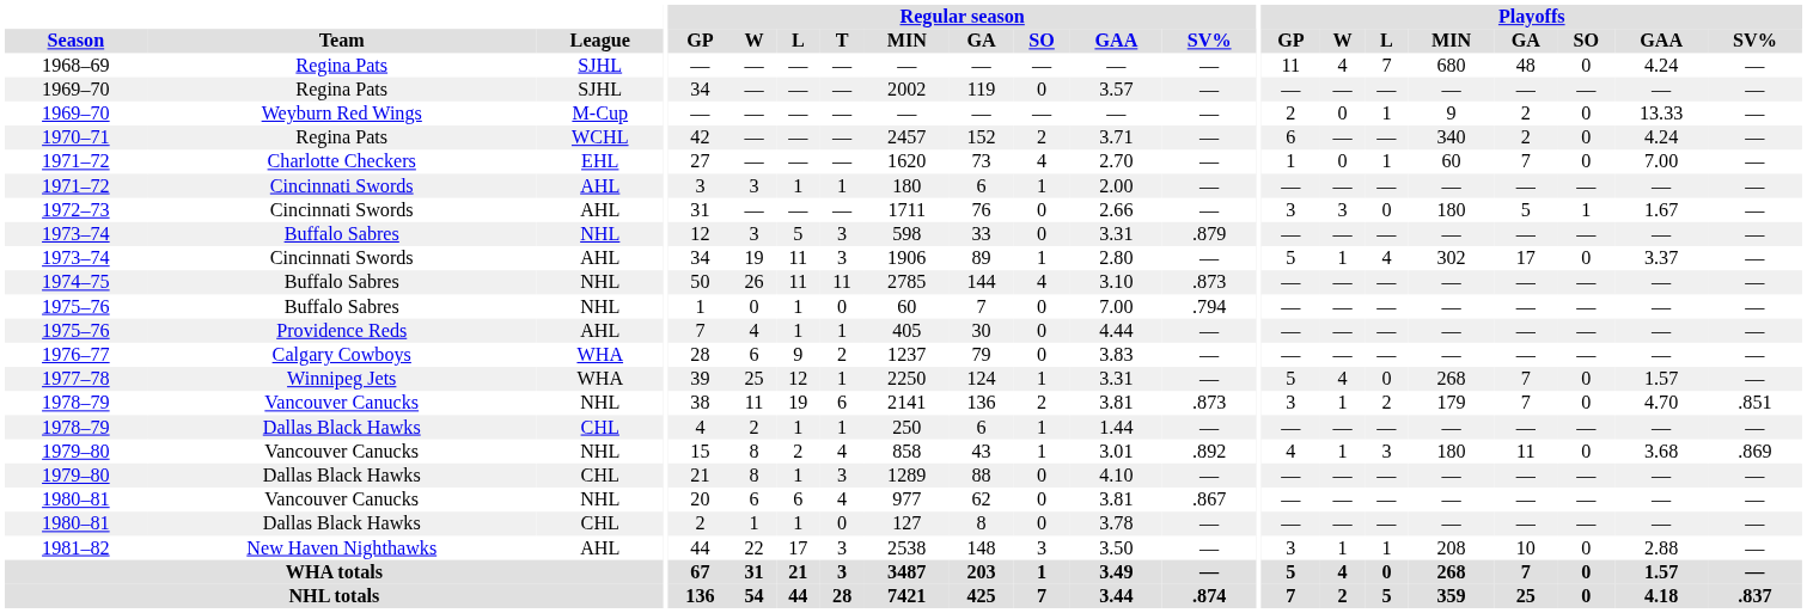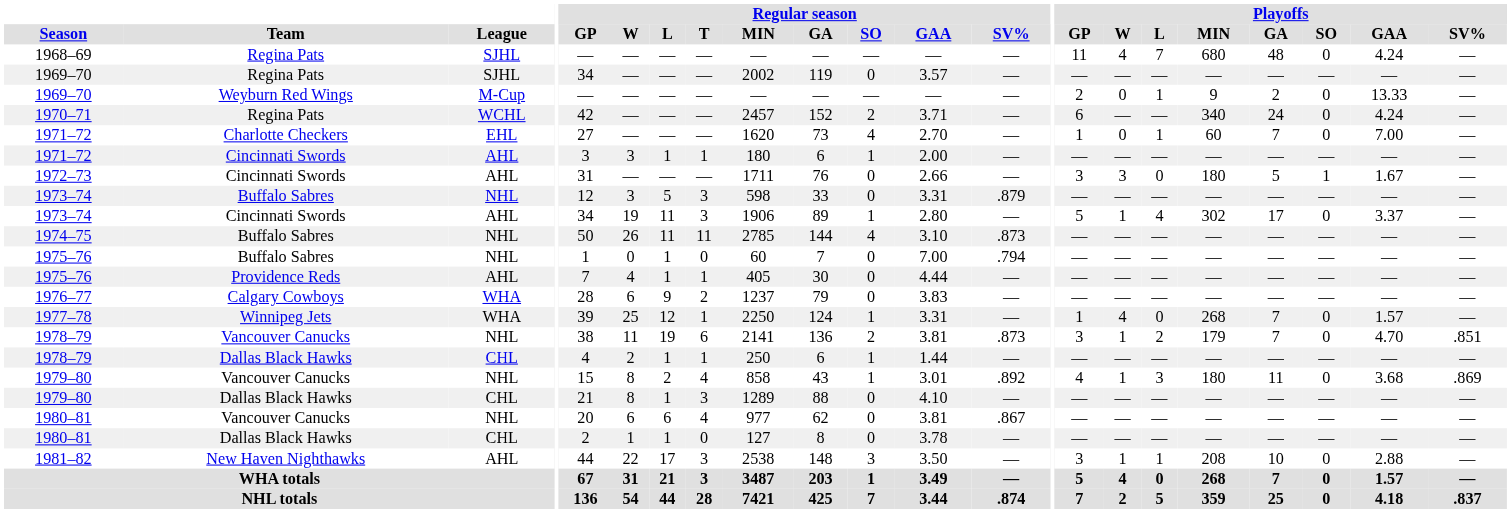1970–71 | Playoffs / GA: 2 -> 24
1977–78 | Playoffs / GP: 5 -> 1
